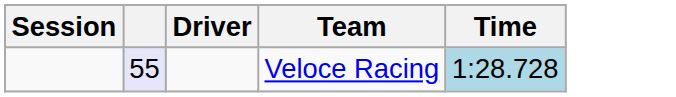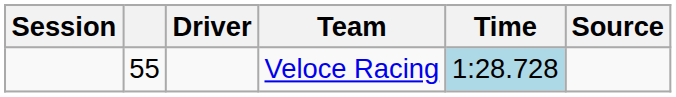+ column: Source
Veloce Racing | column 2: lavender background -> no background
